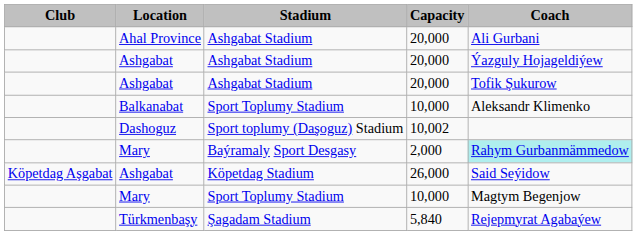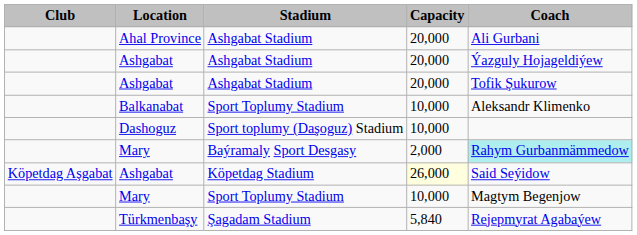Dashoguz | Capacity: 10,002 -> 10,000
Ashgabat / Köpetdag Stadium | Capacity: no background -> lightyellow background
